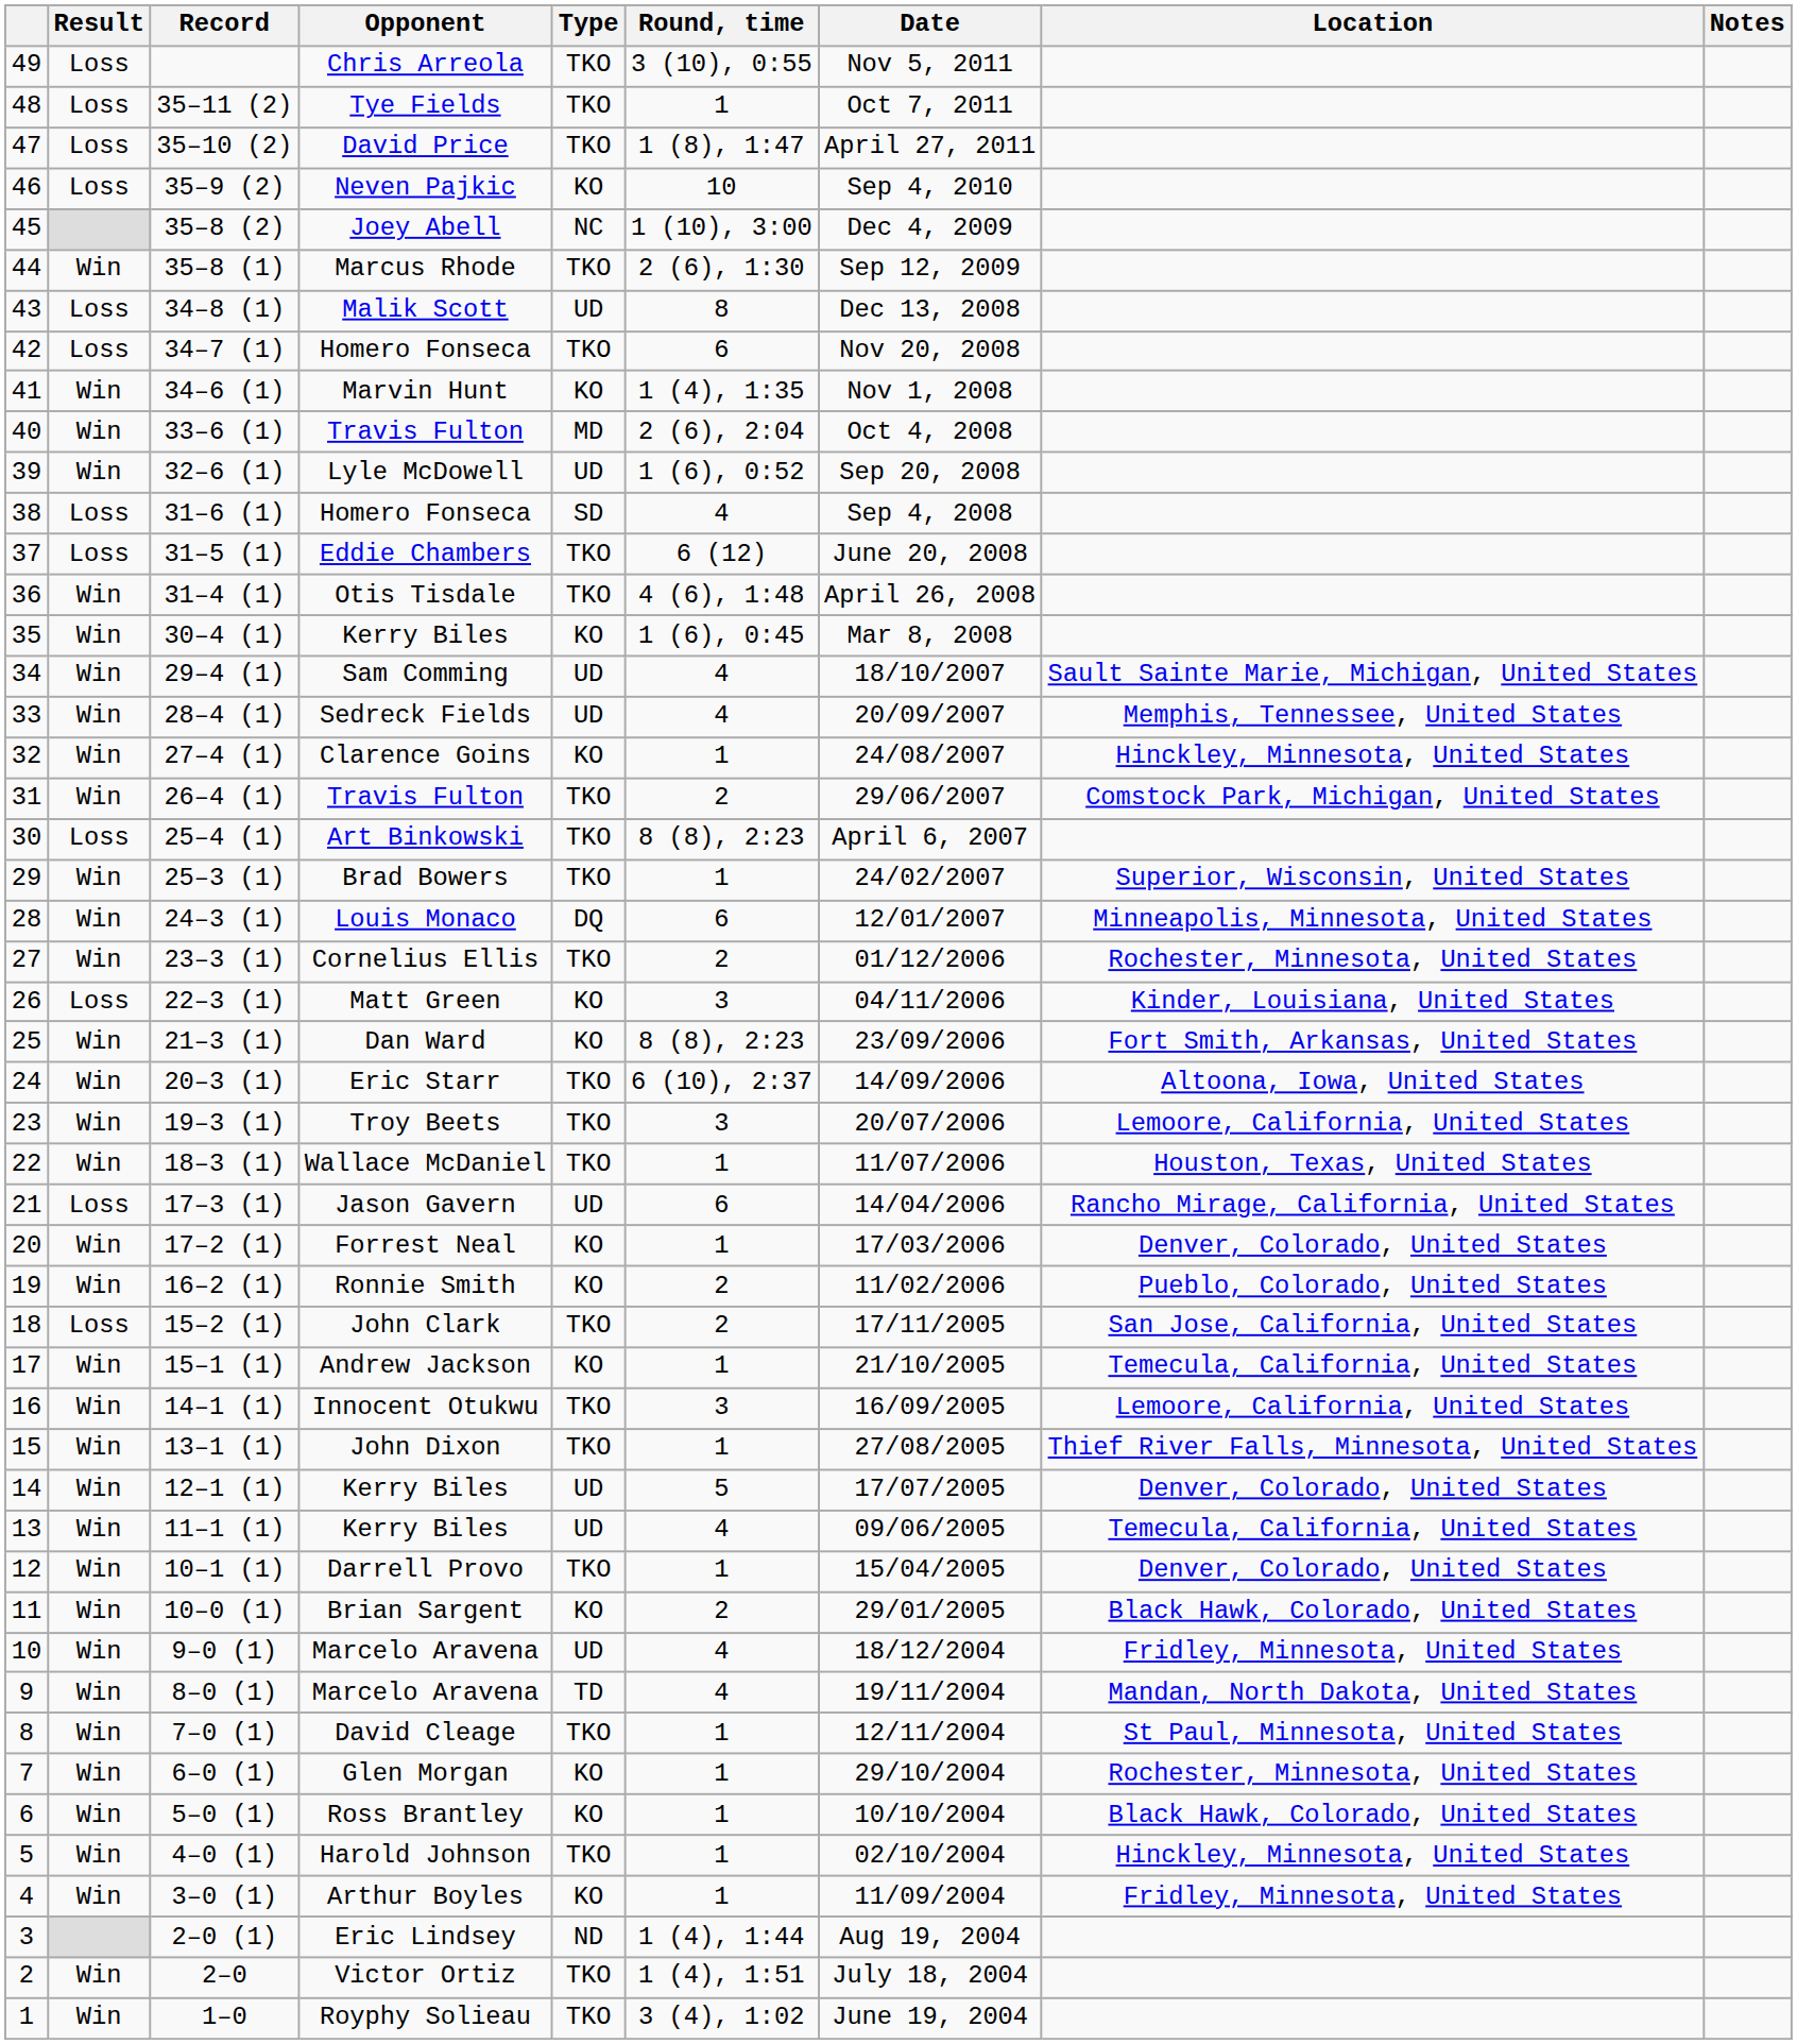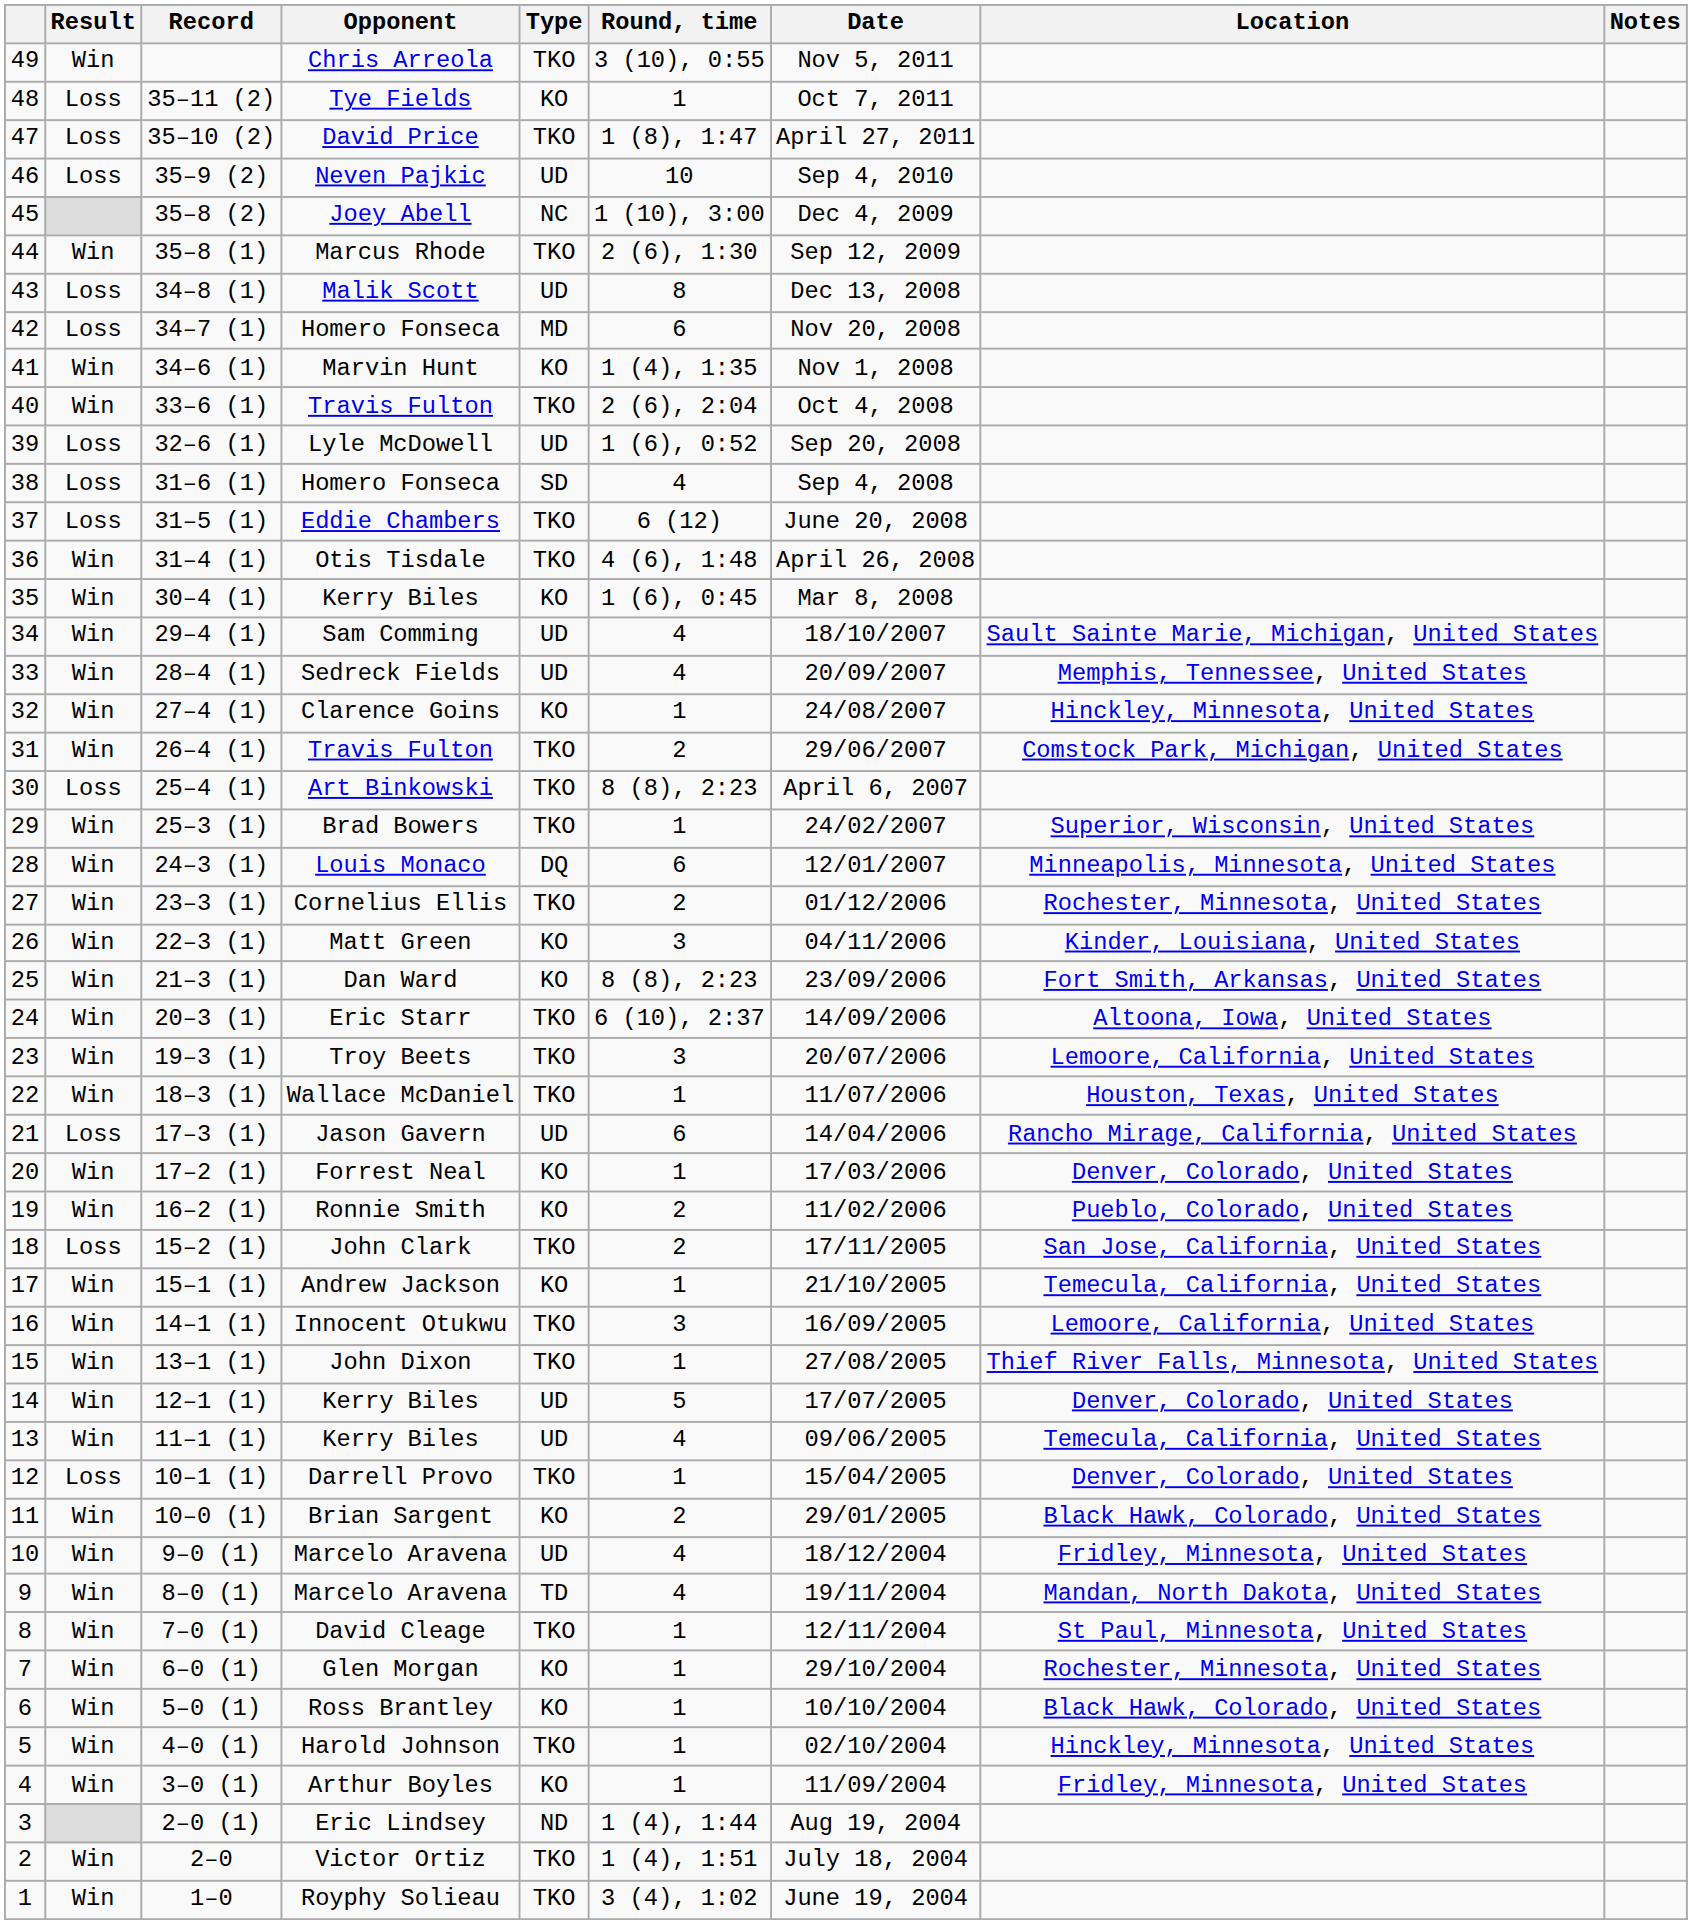49 | Result: Loss -> Win
48 | Type: TKO -> KO
46 | Type: KO -> UD
42 | Type: TKO -> MD
40 | Type: MD -> TKO
39 | Result: Win -> Loss
26 | Result: Loss -> Win
12 | Result: Win -> Loss
